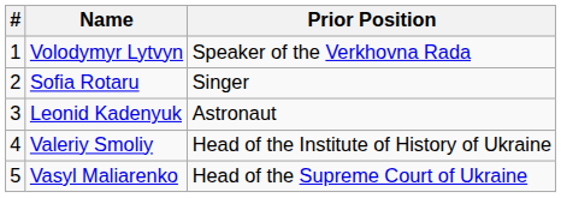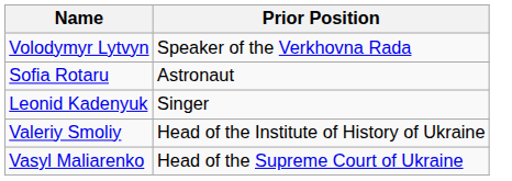- column: # | 1 | 2 | 3 | 4 | 5
Sofia Rotaru | Prior Position: Singer -> Astronaut
Leonid Kadenyuk | Prior Position: Astronaut -> Singer
